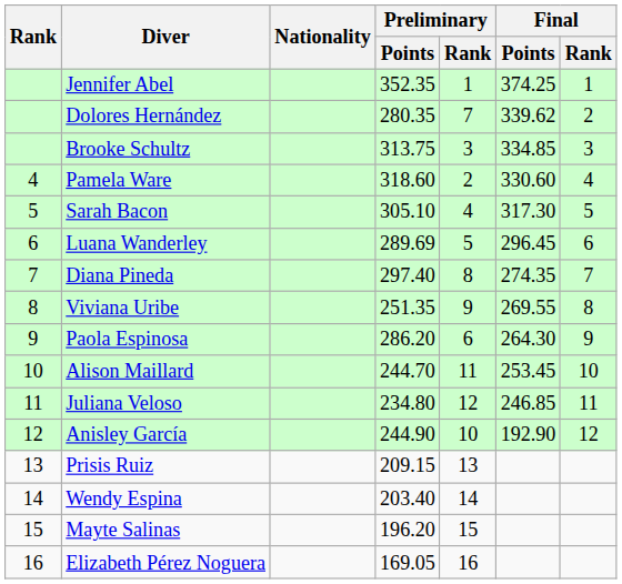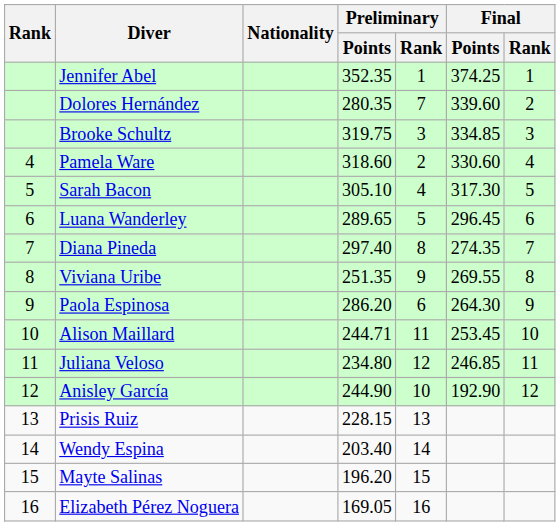Dolores Hernández | Final / Points: 339.62 -> 339.60
Brooke Schultz | Preliminary / Points: 313.75 -> 319.75
Luana Wanderley | Preliminary / Points: 289.69 -> 289.65
Alison Maillard | Preliminary / Points: 244.70 -> 244.71
Prisis Ruiz | Preliminary / Points: 209.15 -> 228.15
